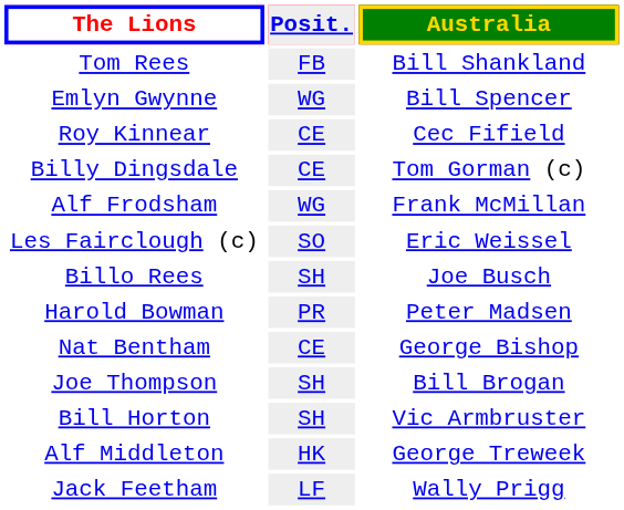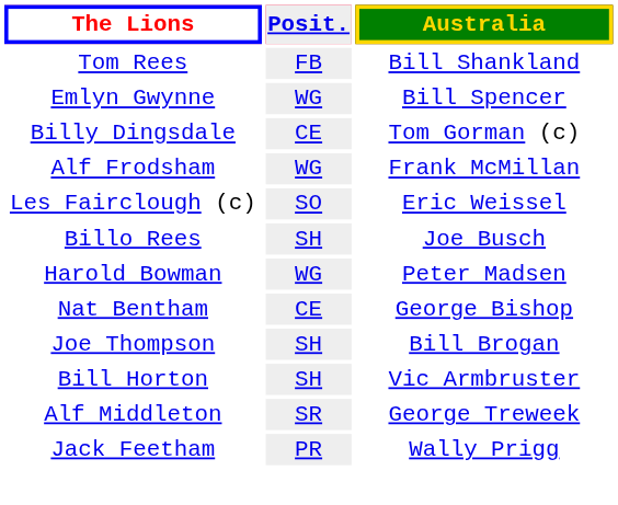- row: Roy Kinnear | CE | Cec Fifield
Harold Bowman | Posit.: PR -> WG
Alf Middleton | Posit.: HK -> SR
Jack Feetham | Posit.: LF -> PR
